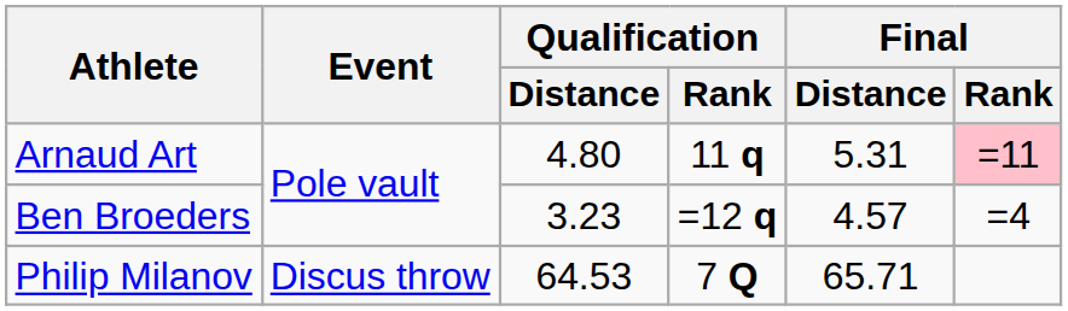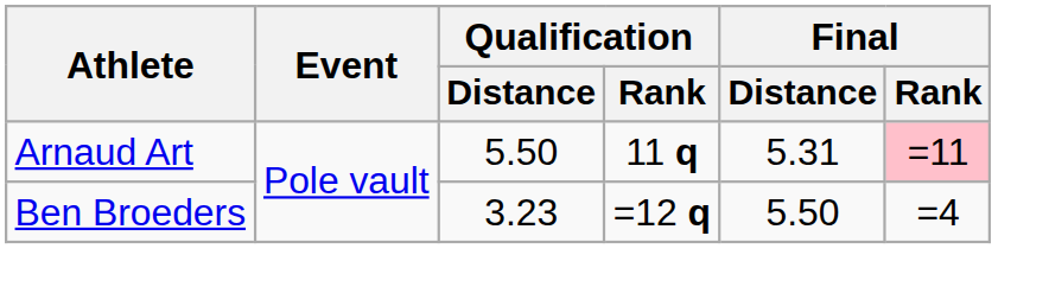Arnaud Art | Qualification / Distance: 4.80 -> 5.50
Ben Broeders | Final / Distance: 4.57 -> 5.50
- row: Philip Milanov | Discus throw | 64.53 | 7 Q | 65.71
